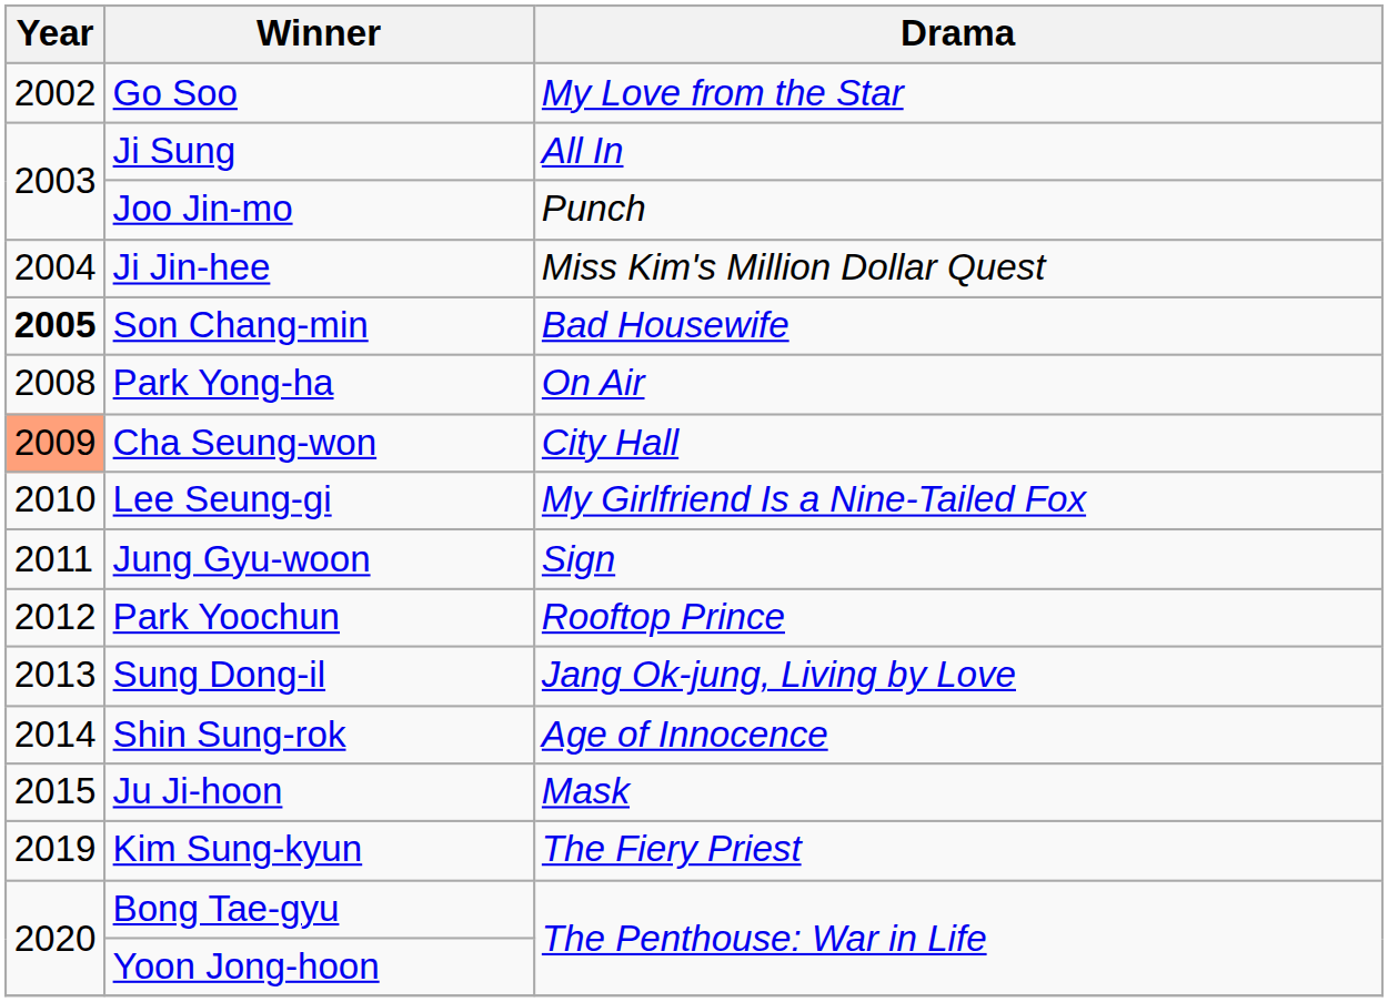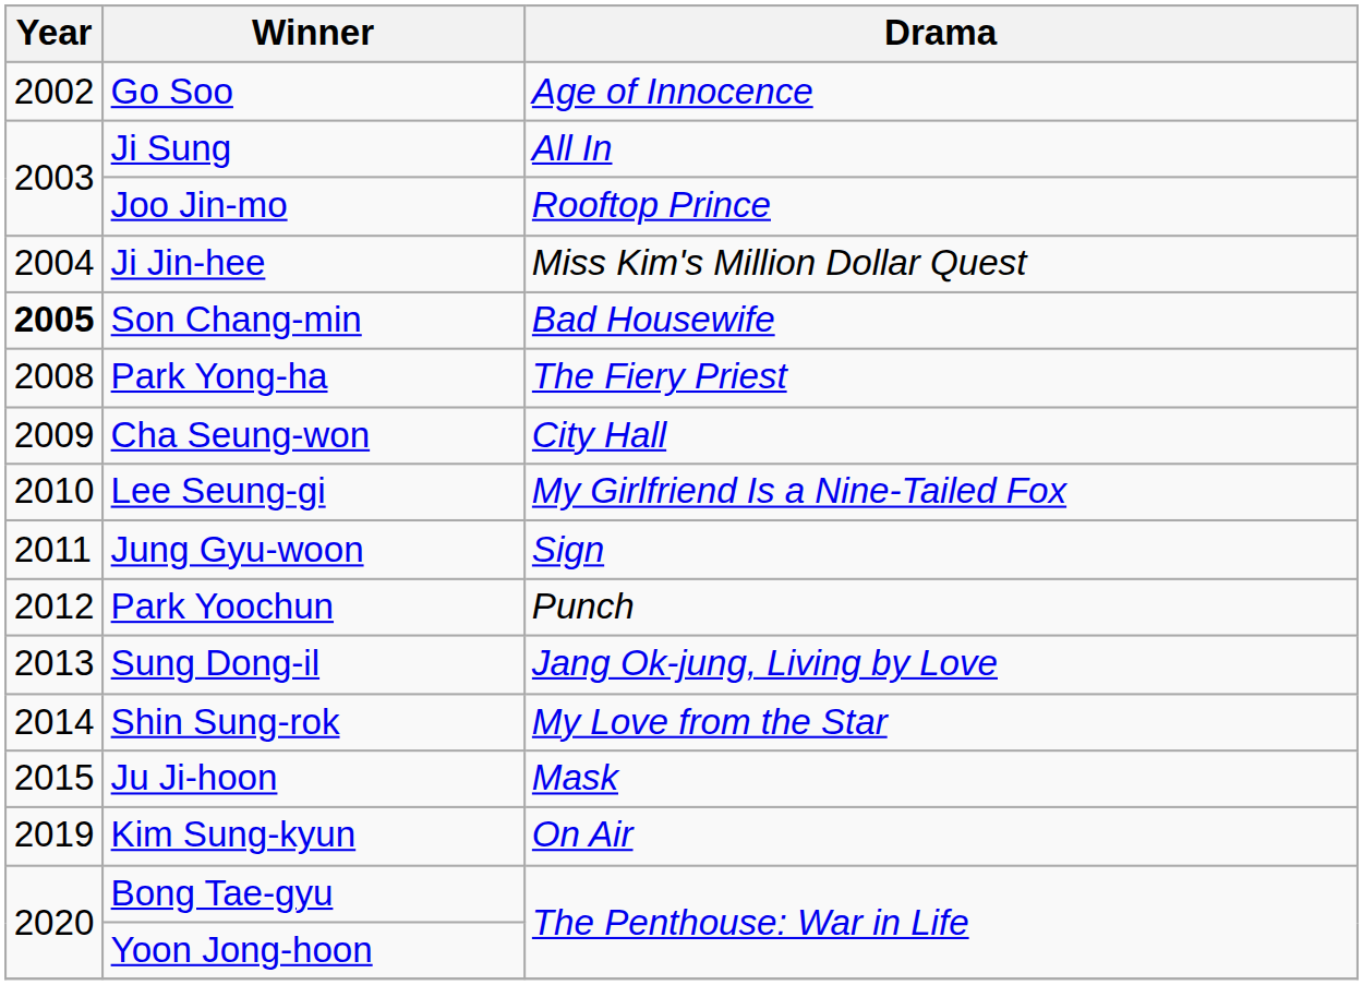Go Soo | Drama: My Love from the Star -> Age of Innocence
Joo Jin-mo | Drama: Punch -> Rooftop Prince
Park Yong-ha | Drama: On Air -> The Fiery Priest
Cha Seung-won | Year: lightsalmon background -> no background
Park Yoochun | Drama: Rooftop Prince -> Punch
Shin Sung-rok | Drama: Age of Innocence -> My Love from the Star
Kim Sung-kyun | Drama: The Fiery Priest -> On Air
